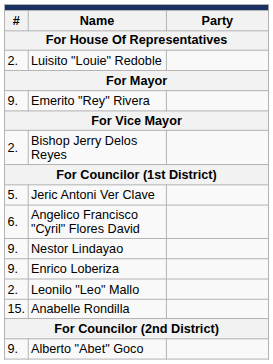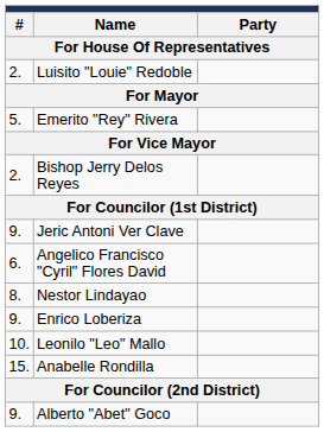Emerito "Rey" Rivera | column 1: 9. -> 5.
Jeric Antoni Ver Clave | column 1: 5. -> 9.
Nestor Lindayao | column 1: 9. -> 8.
Leonilo "Leo" Mallo | column 1: 2. -> 10.
